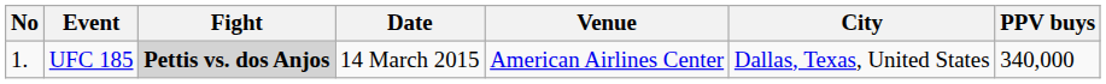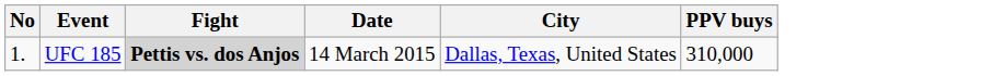- column: Venue | American Airlines Center
UFC 185 | PPV buys: 340,000 -> 310,000
